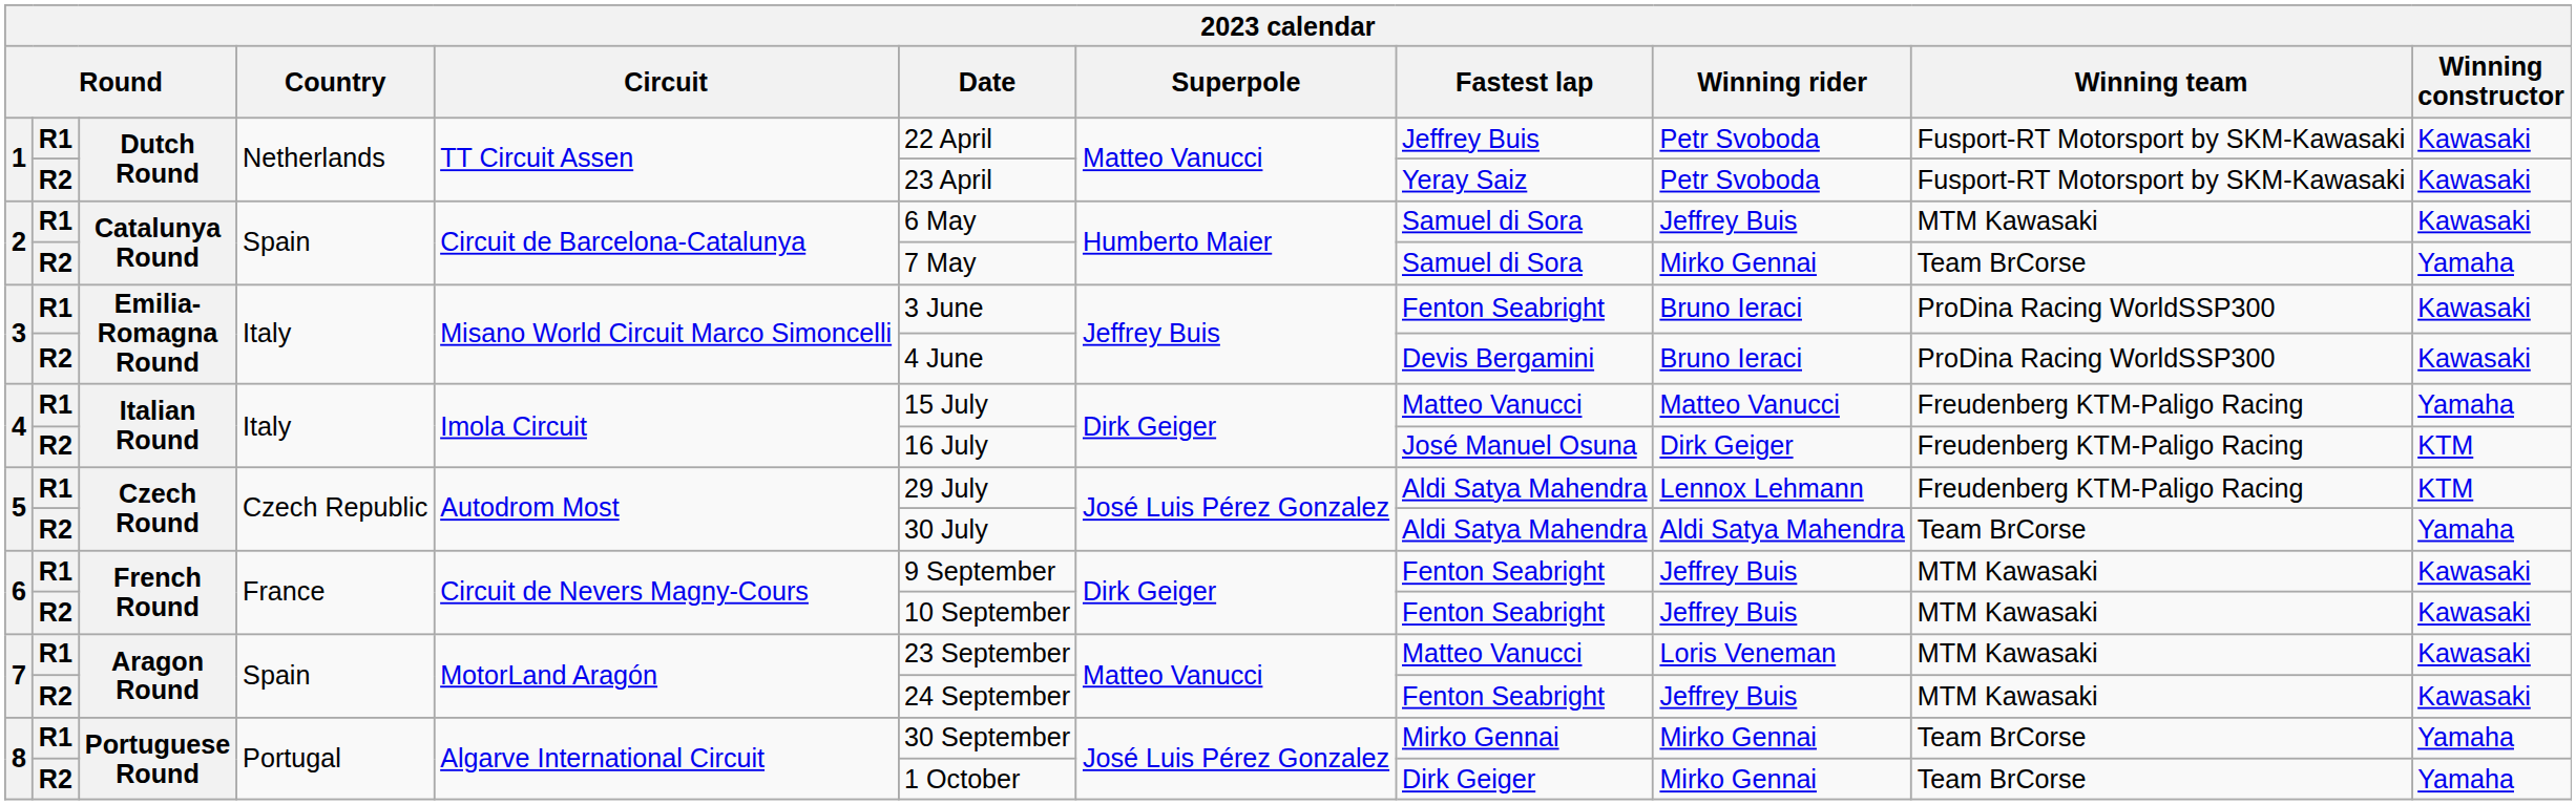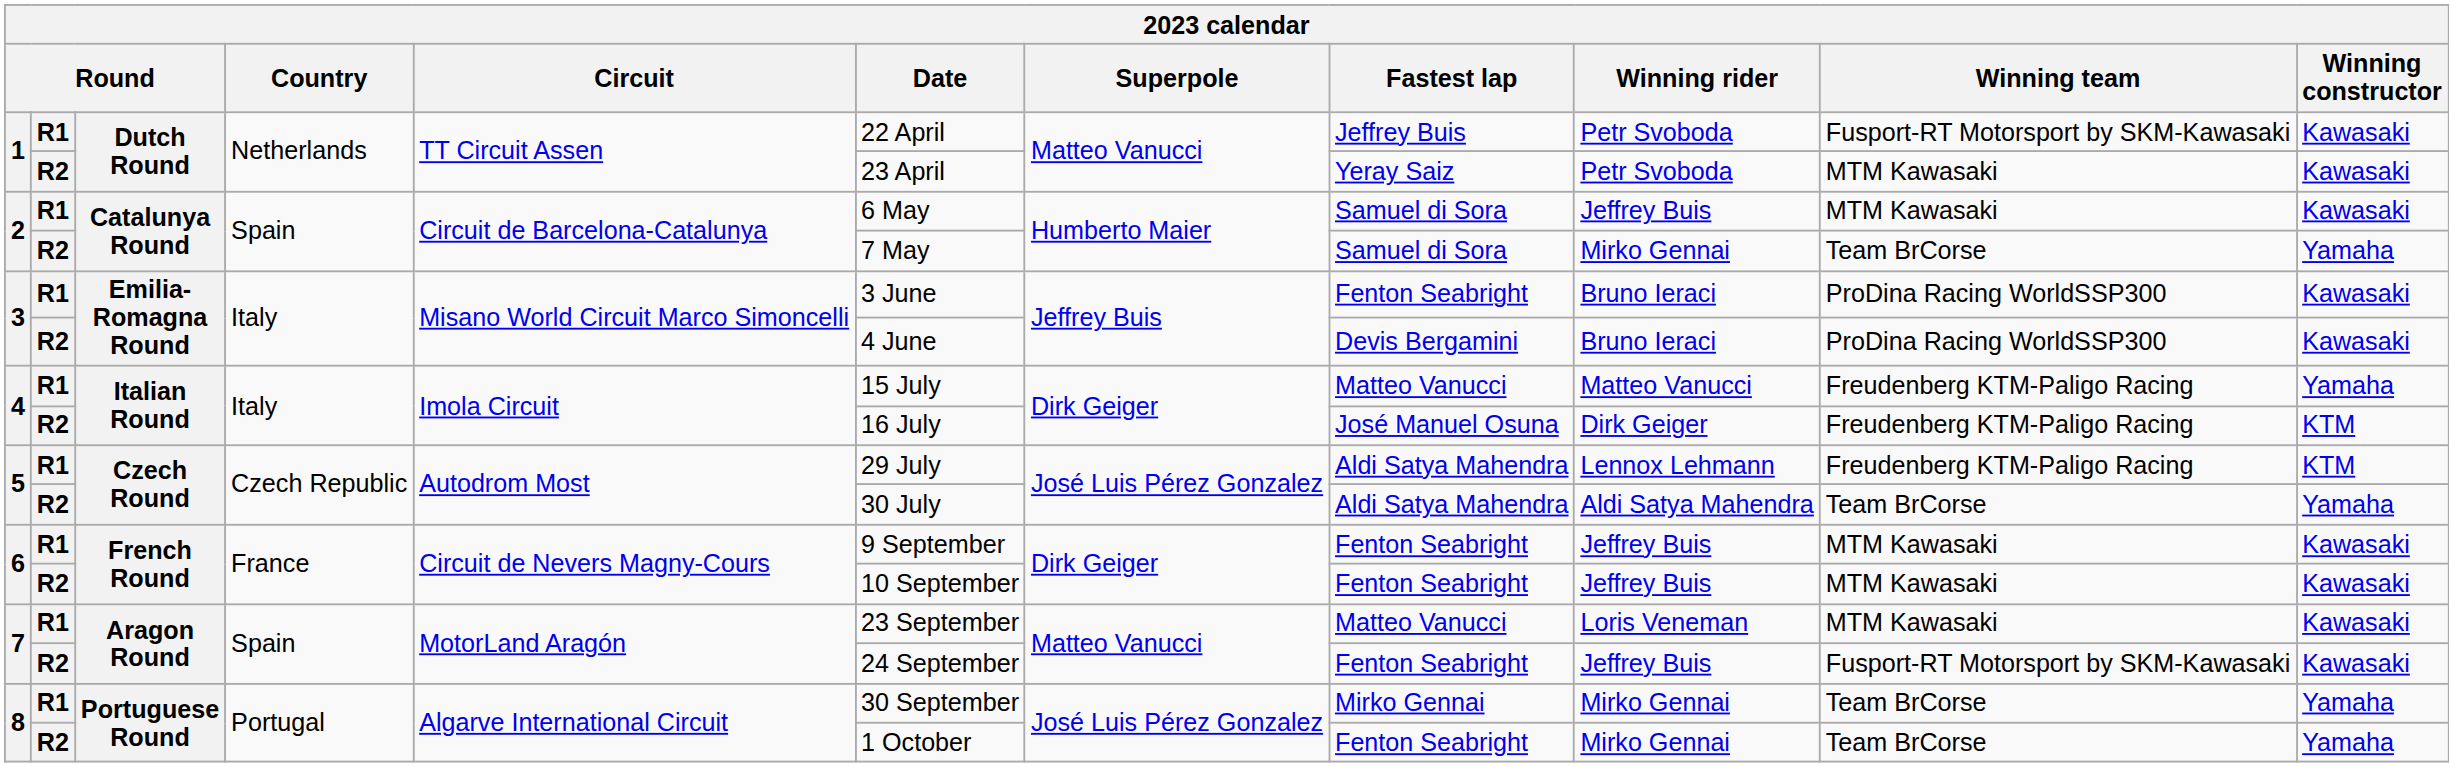1 / R2 | Winning team: Fusport-RT Motorsport by SKM-Kawasaki -> MTM Kawasaki
7 / R2 | Winning team: MTM Kawasaki -> Fusport-RT Motorsport by SKM-Kawasaki
8 / R2 | Fastest lap: Dirk Geiger -> Fenton Seabright
